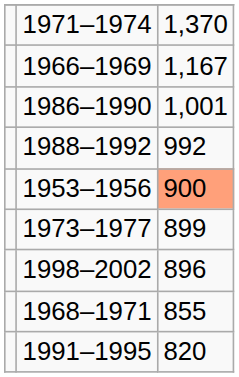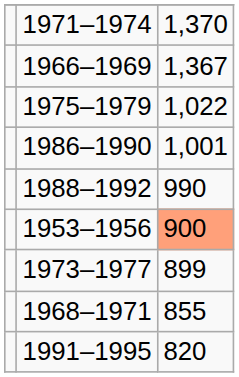1966–1969 | column 3: 1,167 -> 1,367
+ row: 1975–1979 | 1,022
1988–1992 | column 3: 992 -> 990
- row: 1998–2002 | 896
